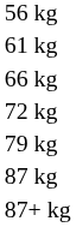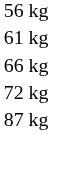- row: 79 kg
- row: 87+ kg
